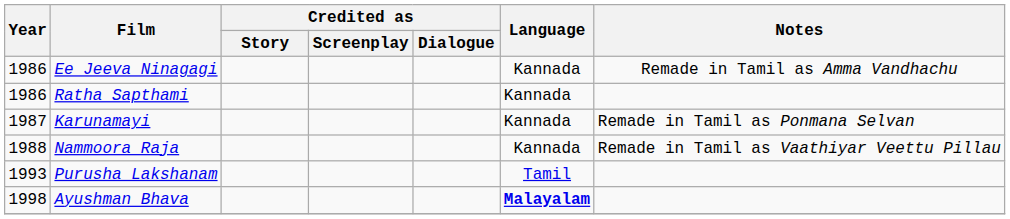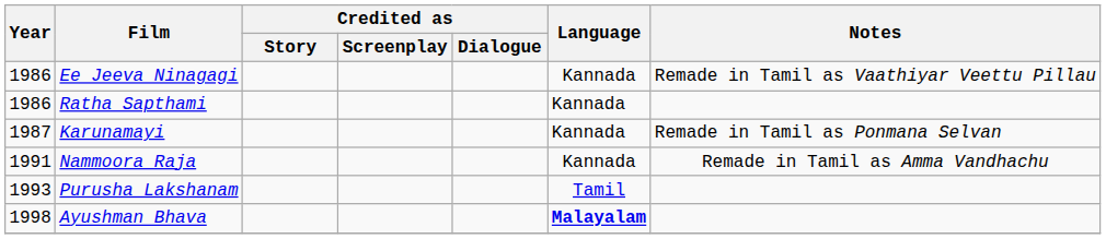Ee Jeeva Ninagagi | Notes: Remade in Tamil as Amma Vandhachu -> Remade in Tamil as Vaathiyar Veettu Pillau
Nammoora Raja | Year: 1988 -> 1991
Nammoora Raja | Notes: Remade in Tamil as Vaathiyar Veettu Pillau -> Remade in Tamil as Amma Vandhachu
